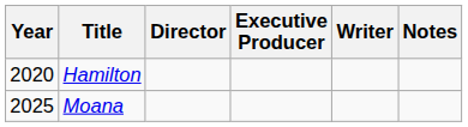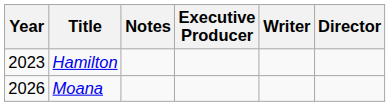columns swapped: Director <-> Notes
Hamilton | Year: 2020 -> 2023
Moana | Year: 2025 -> 2026
